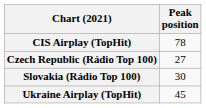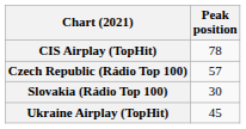Czech Republic (Rádio Top 100) | Peak position: 27 -> 57
